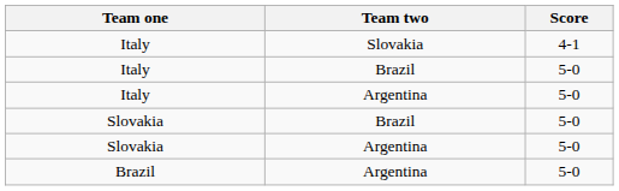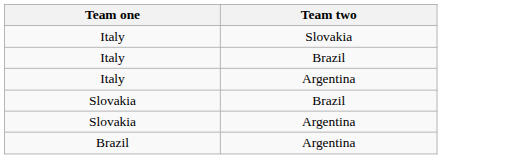- column: Score | 4-1 | 5-0 | 5-0 | 5-0 | 5-0 | 5-0
